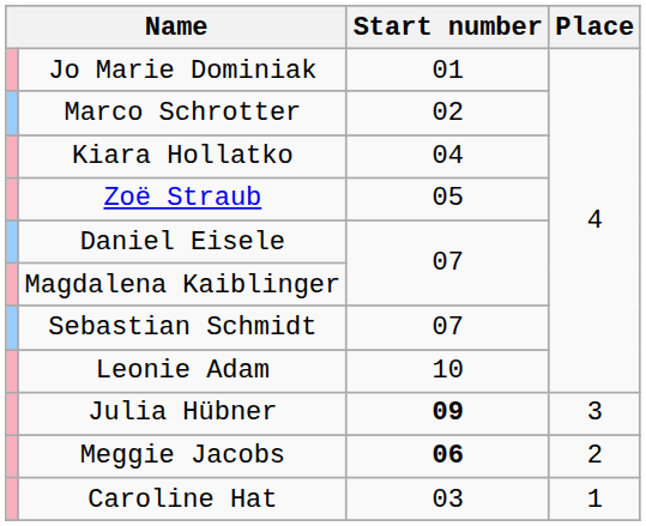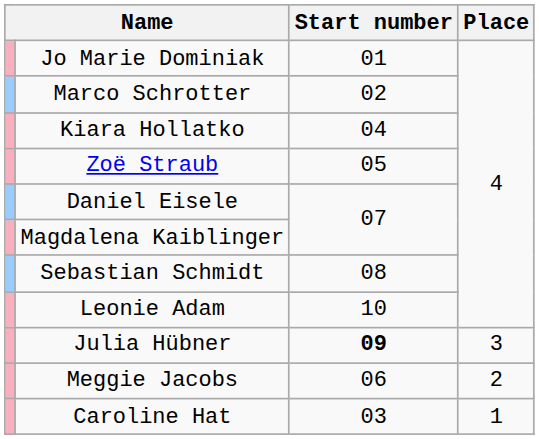Sebastian Schmidt | Start number: 07 -> 08
Meggie Jacobs | Start number: bold -> normal
